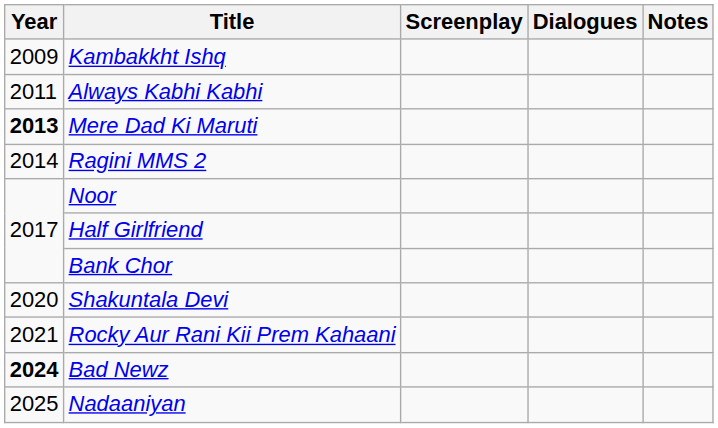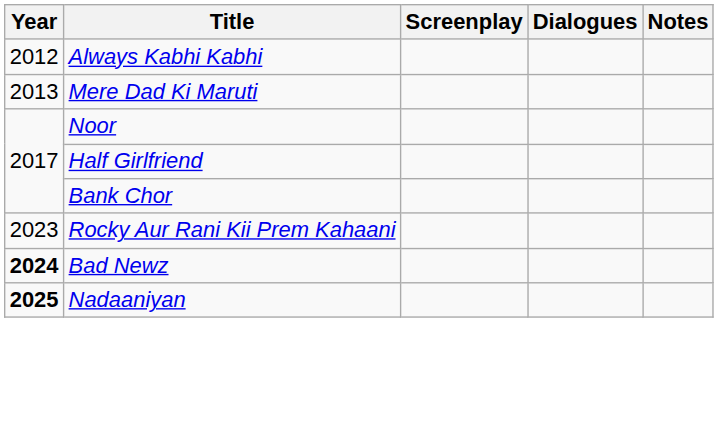- row: 2009 | Kambakkht Ishq
Always Kabhi Kabhi | Year: 2011 -> 2012
Mere Dad Ki Maruti | Year: bold -> normal
- row: 2014 | Ragini MMS 2
- row: 2020 | Shakuntala Devi
Rocky Aur Rani Kii Prem Kahaani | Year: 2021 -> 2023
Nadaaniyan | Year: normal -> bold
